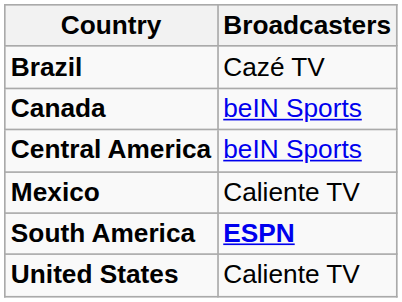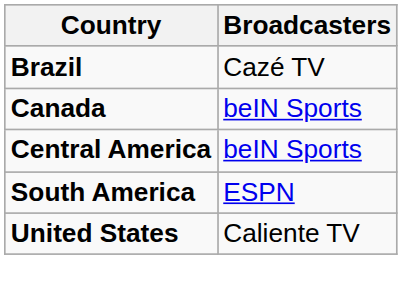- row: Mexico | Caliente TV
South America | Broadcasters: bold -> normal
